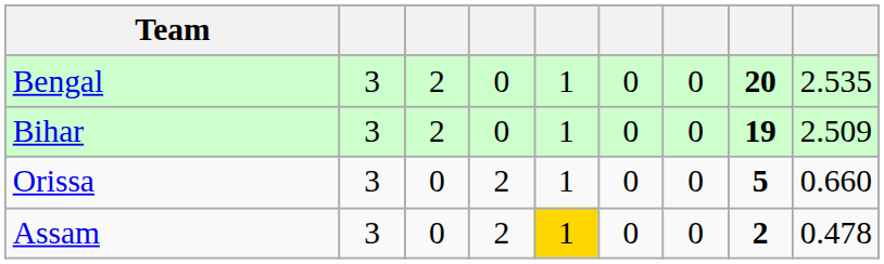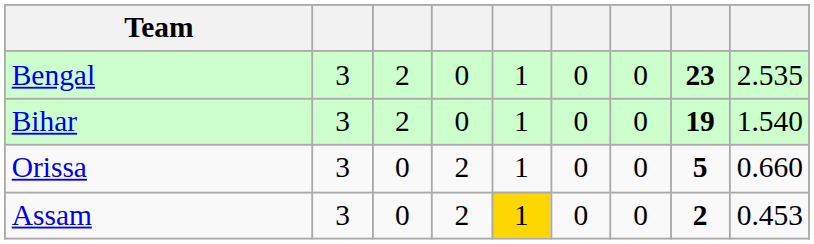Bengal | column 8: 20 -> 23
Bihar | column 9: 2.509 -> 1.540
Assam | column 9: 0.478 -> 0.453
